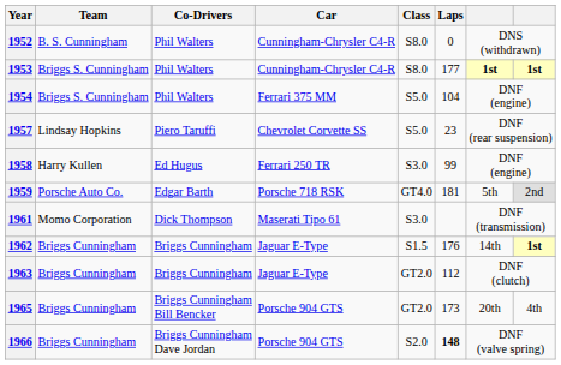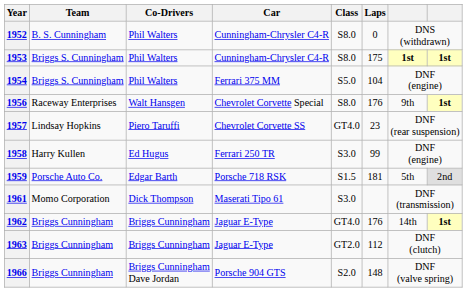1953 | Laps: 177 -> 175
+ row: 1956 | Raceway Enterprises | Walt Hansgen | Chevrolet Corvette Special | S8.0 | 176 | 9th | 1st
1957 | Class: S5.0 -> GT4.0
1959 | Class: GT4.0 -> S1.5
1962 | Class: S1.5 -> GT4.0
- row: 1965 | Briggs Cunningham | Briggs Cunningham Bill Bencker | Porsche 904 GTS | GT2.0 | 173 | 20th | 4th
1966 | Laps: bold -> normal
